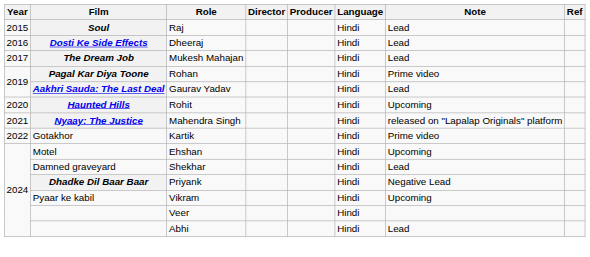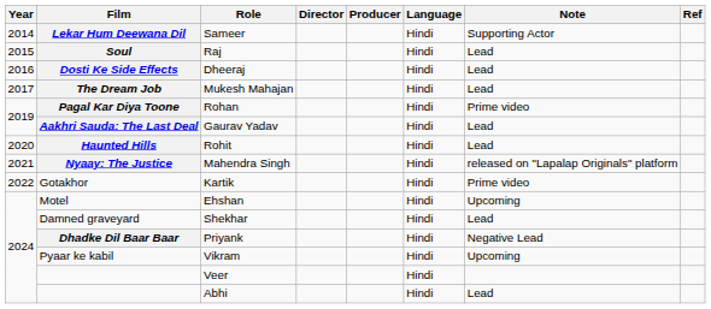+ row: 2014 | Lekar Hum Deewana Dil | Sameer | Hindi | Supporting Actor
Rohit | Note: Upcoming -> Lead
